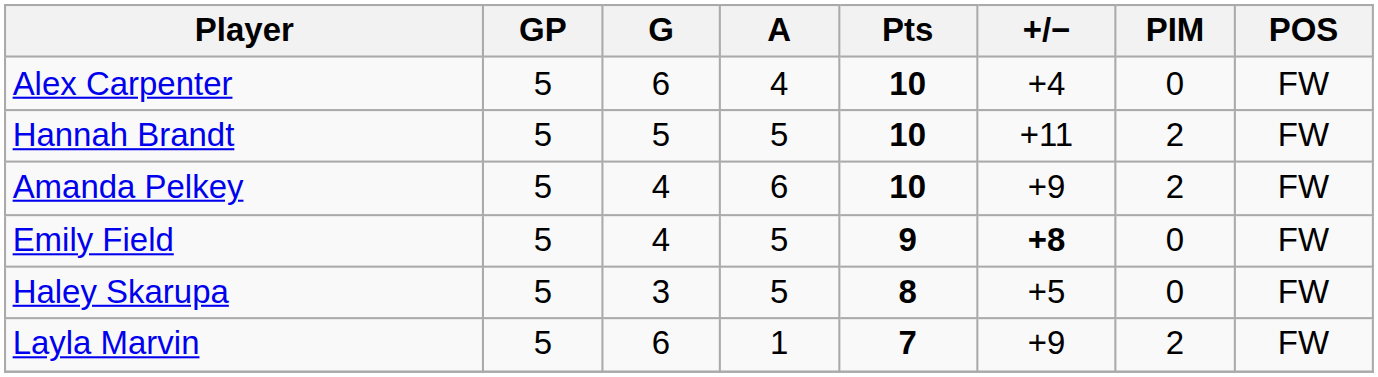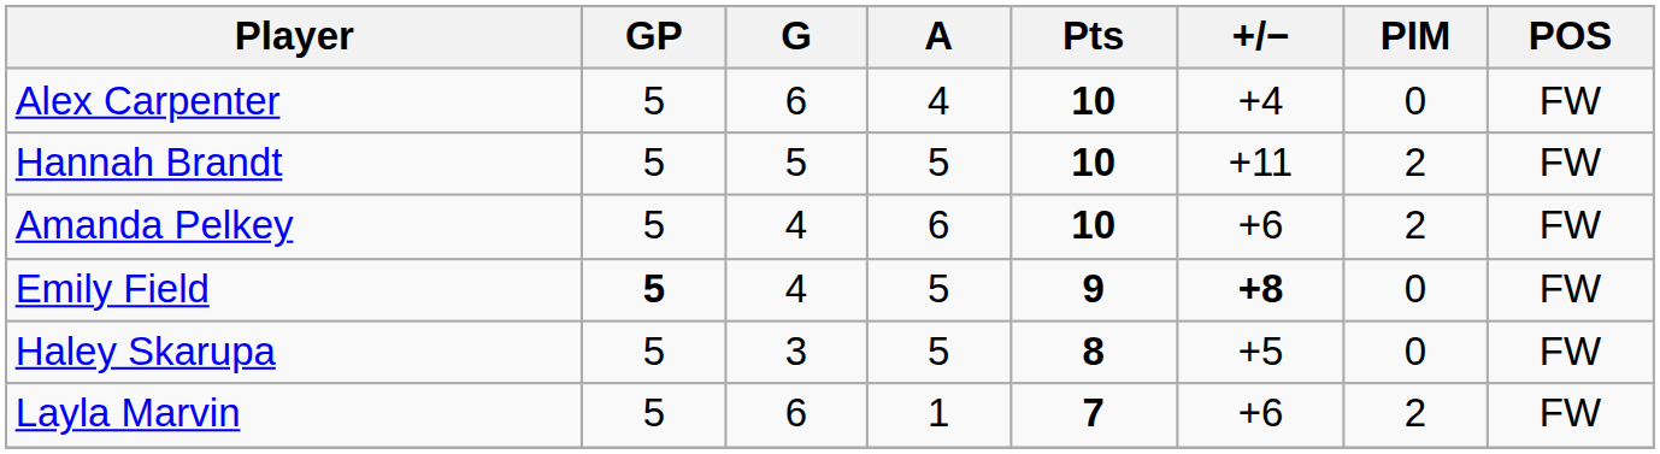Amanda Pelkey | +/−: +9 -> +6
Emily Field | GP: normal -> bold
Layla Marvin | +/−: +9 -> +6
